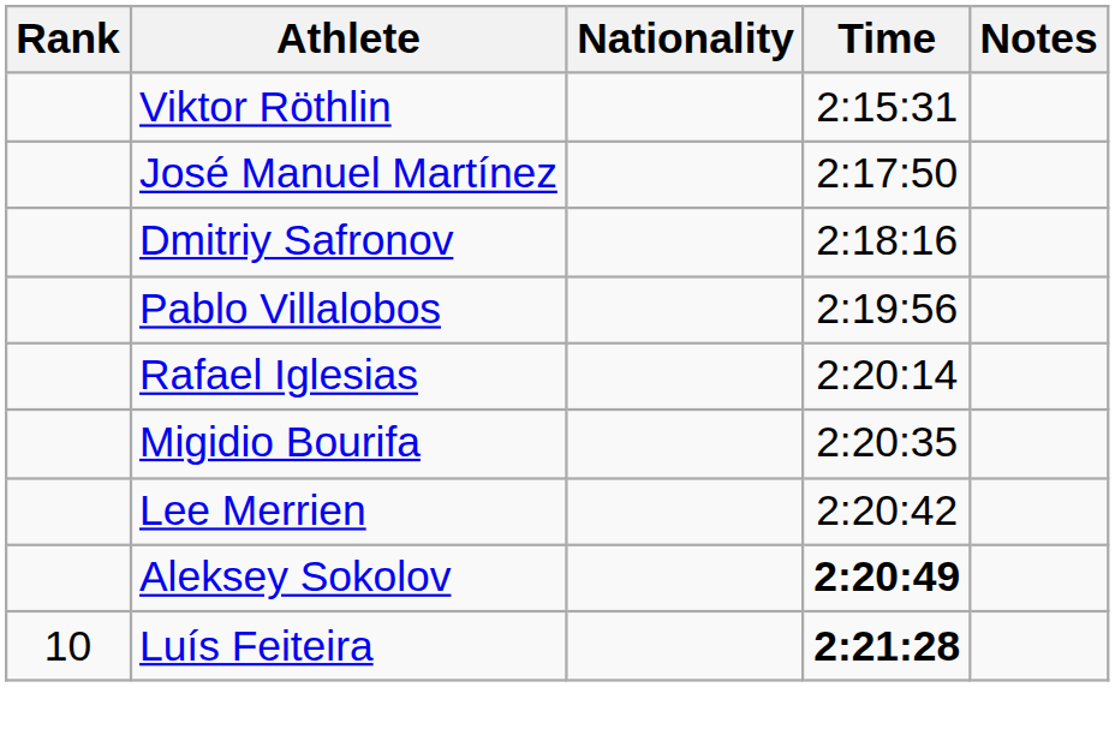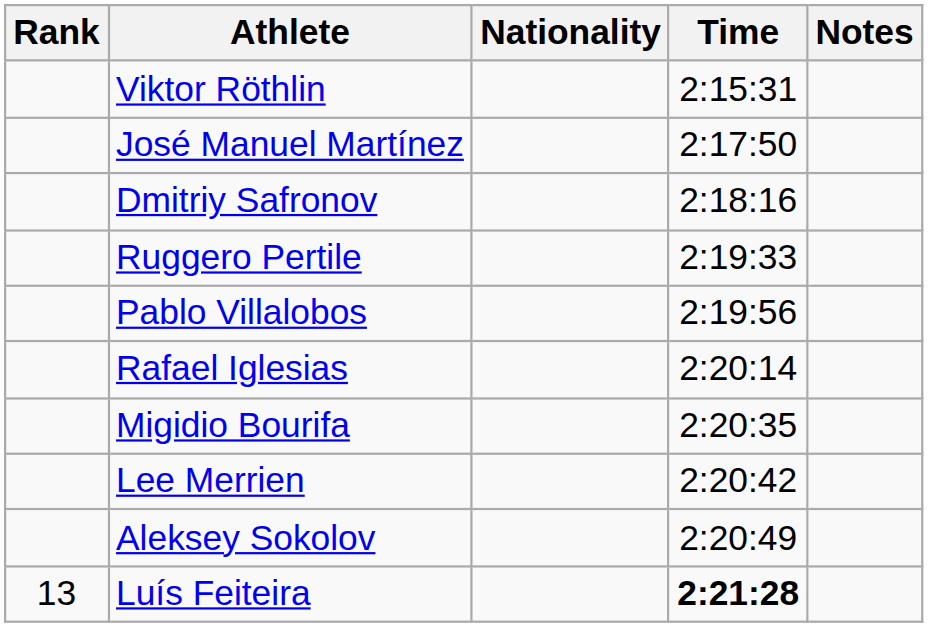+ row: Ruggero Pertile | 2:19:33
Aleksey Sokolov | Time: bold -> normal
Luís Feiteira | Rank: 10 -> 13
